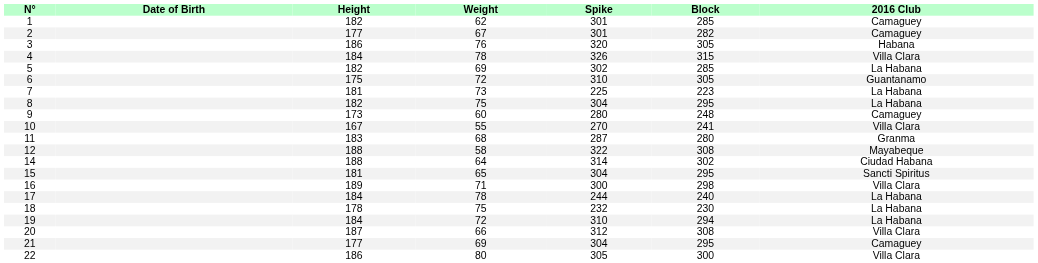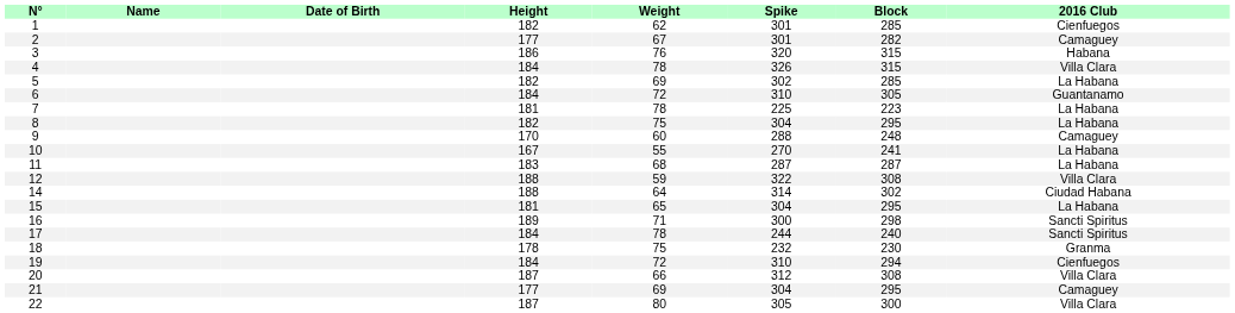+ column: Name
1 | 2016 Club: Camaguey -> Cienfuegos
3 | Block: 305 -> 315
6 | Height: 175 -> 184
7 | Weight: 73 -> 78
9 | Height: 173 -> 170
9 | Spike: 280 -> 288
10 | 2016 Club: Villa Clara -> La Habana
11 | Block: 280 -> 287
11 | 2016 Club: Granma -> La Habana
12 | Weight: 58 -> 59
12 | 2016 Club: Mayabeque -> Villa Clara
15 | 2016 Club: Sancti Spiritus -> La Habana
16 | 2016 Club: Villa Clara -> Sancti Spiritus
17 | 2016 Club: La Habana -> Sancti Spiritus
18 | 2016 Club: La Habana -> Granma
19 | 2016 Club: La Habana -> Cienfuegos
22 | Height: 186 -> 187
